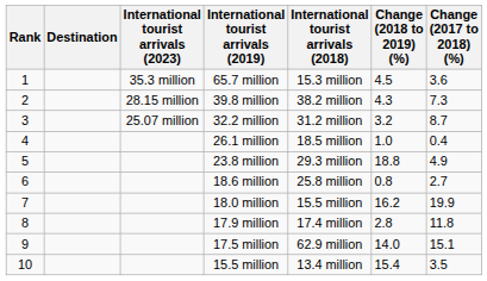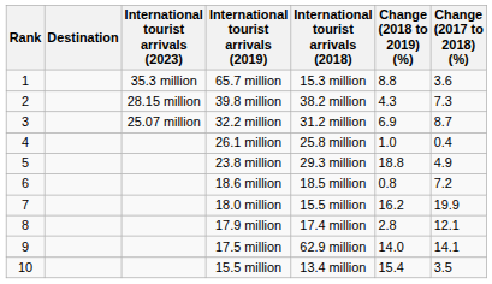65.7 million | Change (2018 to 2019) (%): 4.5 -> 8.8
32.2 million | Change (2018 to 2019) (%): 3.2 -> 6.9
26.1 million | International tourist arrivals (2018): 18.5 million -> 25.8 million
18.6 million | International tourist arrivals (2018): 25.8 million -> 18.5 million
18.6 million | Change (2017 to 2018) (%): 2.7 -> 7.2
17.9 million | Change (2017 to 2018) (%): 11.8 -> 12.1
17.5 million | Change (2017 to 2018) (%): 15.1 -> 14.1
